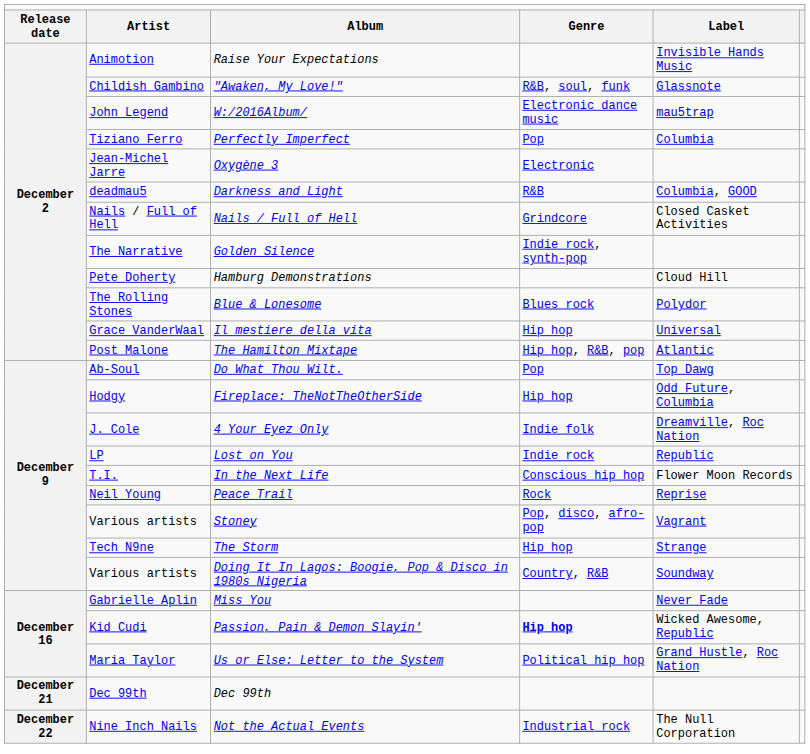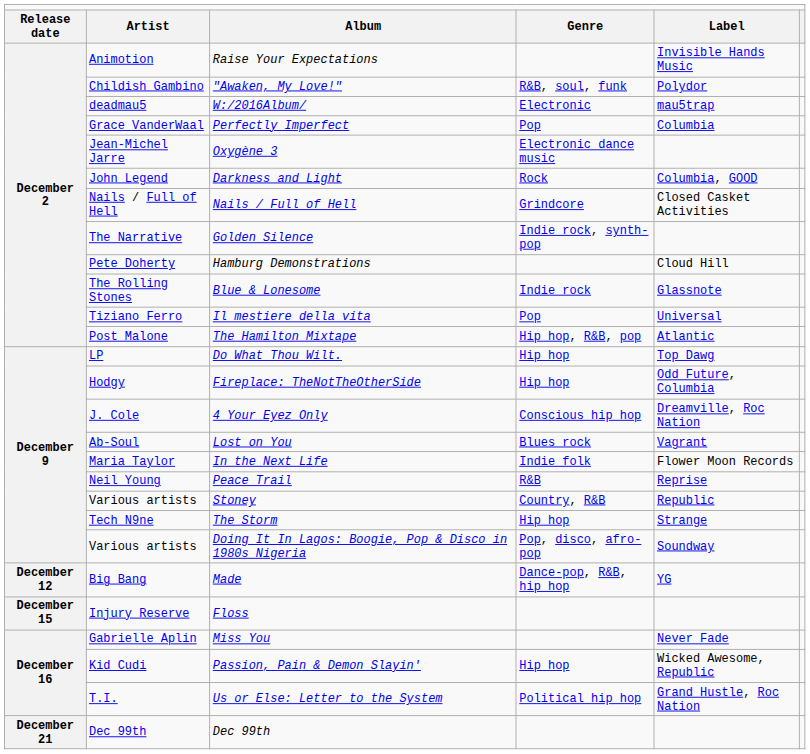"Awaken, My Love!" | column 5: Glassnote -> Polydor
W:/2016Album/ | column 2: John Legend -> deadmau5
W:/2016Album/ | column 4: Electronic dance music -> Electronic
Perfectly Imperfect | column 2: Tiziano Ferro -> Grace VanderWaal
Oxygène 3 | column 4: Electronic -> Electronic dance music
Darkness and Light | column 2: deadmau5 -> John Legend
Darkness and Light | column 4: R&B -> Rock
Blue & Lonesome | column 4: Blues rock -> Indie rock
Blue & Lonesome | column 5: Polydor -> Glassnote
Il mestiere della vita | column 2: Grace VanderWaal -> Tiziano Ferro
Il mestiere della vita | column 4: Hip hop -> Pop
Do What Thou Wilt. | column 2: Ab-Soul -> LP
Do What Thou Wilt. | column 4: Pop -> Hip hop
4 Your Eyez Only | column 4: Indie folk -> Conscious hip hop
Lost on You | column 2: LP -> Ab-Soul
Lost on You | column 4: Indie rock -> Blues rock
Lost on You | column 5: Republic -> Vagrant
In the Next Life | column 2: T.I. -> Maria Taylor
In the Next Life | column 4: Conscious hip hop -> Indie folk
Peace Trail | column 4: Rock -> R&B
Stoney | column 4: Pop, disco, afro-pop -> Country, R&B
Stoney | column 5: Vagrant -> Republic
Doing It In Lagos: Boogie, Pop & Disco in 1980s Nigeria | column 4: Country, R&B -> Pop, disco, afro-pop
+ row: December 12 | Big Bang | Made | Dance-pop, R&B, hip hop | YG
+ row: December 15 | Injury Reserve | Floss
Passion, Pain & Demon Slayin' | column 4: bold -> normal
Us or Else: Letter to the System | column 2: Maria Taylor -> T.I.
- row: December 22 | Nine Inch Nails | Not the Actual Events | Industrial rock | The Null Corporation
